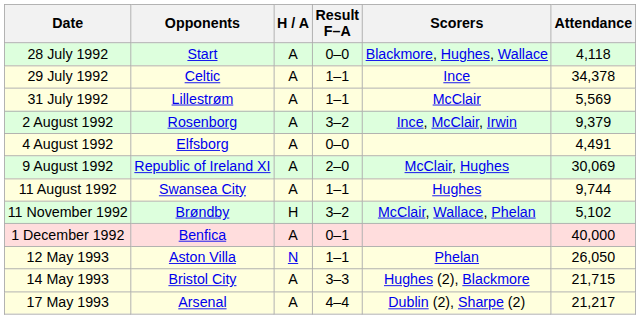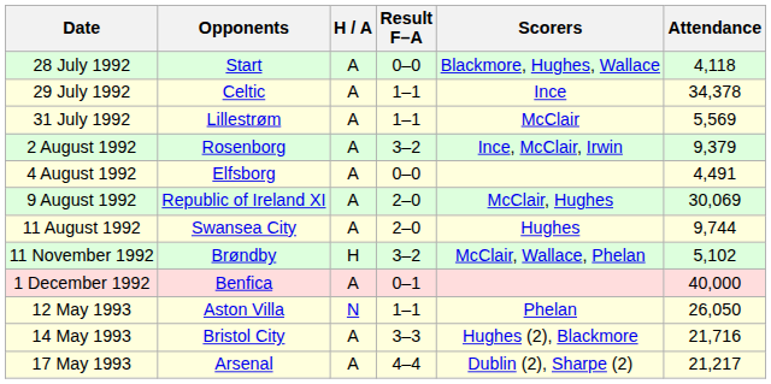11 August 1992 | Result F–A: 1–1 -> 2–0
14 May 1993 | Attendance: 21,715 -> 21,716
